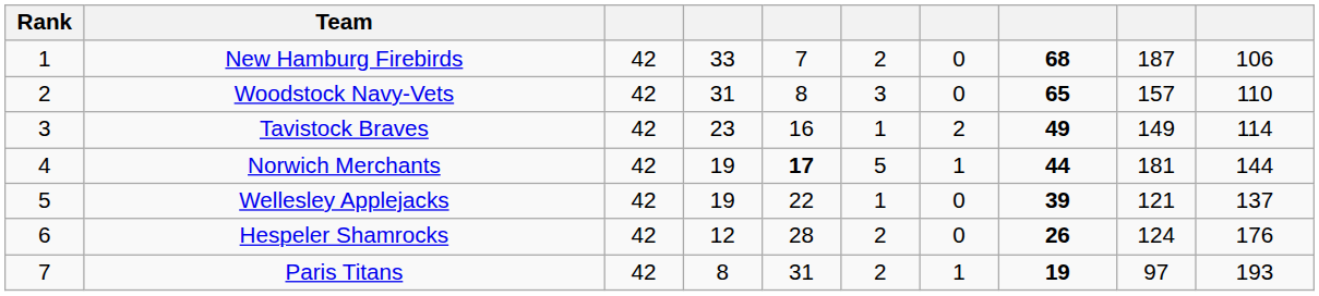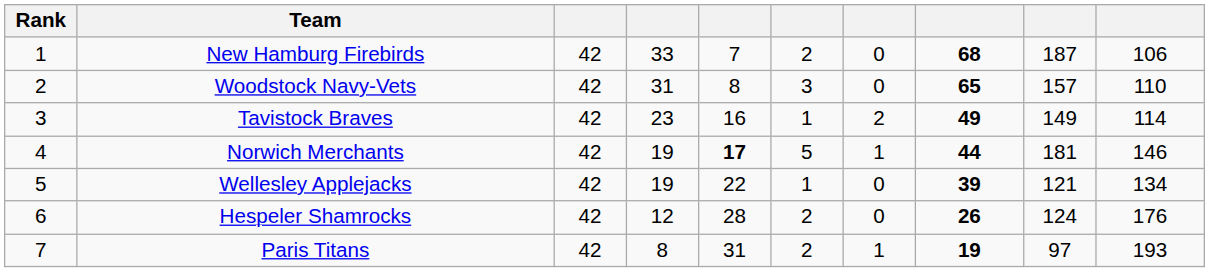Norwich Merchants | column 10: 144 -> 146
Wellesley Applejacks | column 10: 137 -> 134
